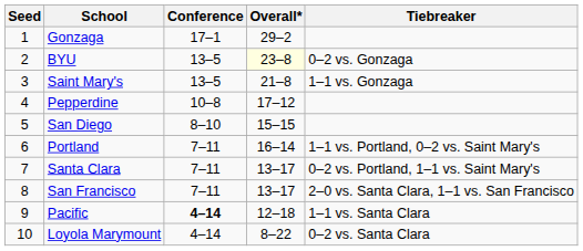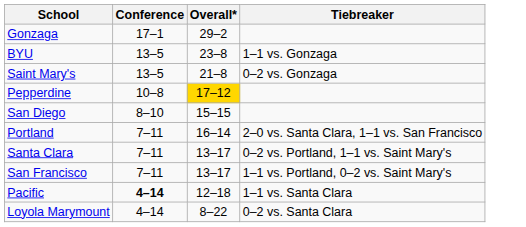- column: Seed | 1 | 2 | 3 | 4 | 5 | 6 | 7 | 8 | 9 | 10
BYU | Overall*: lightyellow background -> no background
BYU | Tiebreaker: 0–2 vs. Gonzaga -> 1–1 vs. Gonzaga
Saint Mary's | Tiebreaker: 1–1 vs. Gonzaga -> 0–2 vs. Gonzaga
Pepperdine | Overall*: no background -> gold background
Portland | Tiebreaker: 1–1 vs. Portland, 0–2 vs. Saint Mary's -> 2–0 vs. Santa Clara, 1–1 vs. San Francisco
San Francisco | Tiebreaker: 2–0 vs. Santa Clara, 1–1 vs. San Francisco -> 1–1 vs. Portland, 0–2 vs. Saint Mary's
